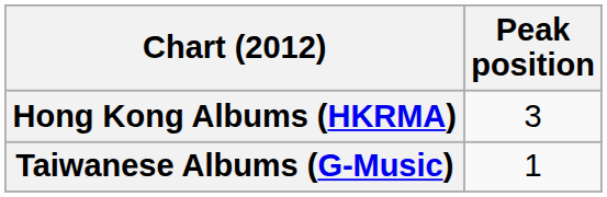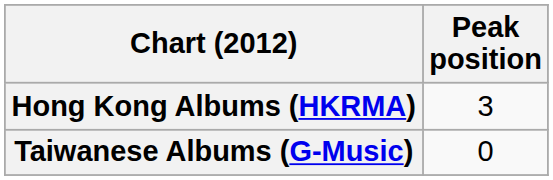Taiwanese Albums (G-Music) | Peak position: 1 -> 0
